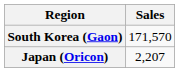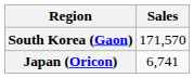Japan (Oricon) | Sales: 2,207 -> 6,741
